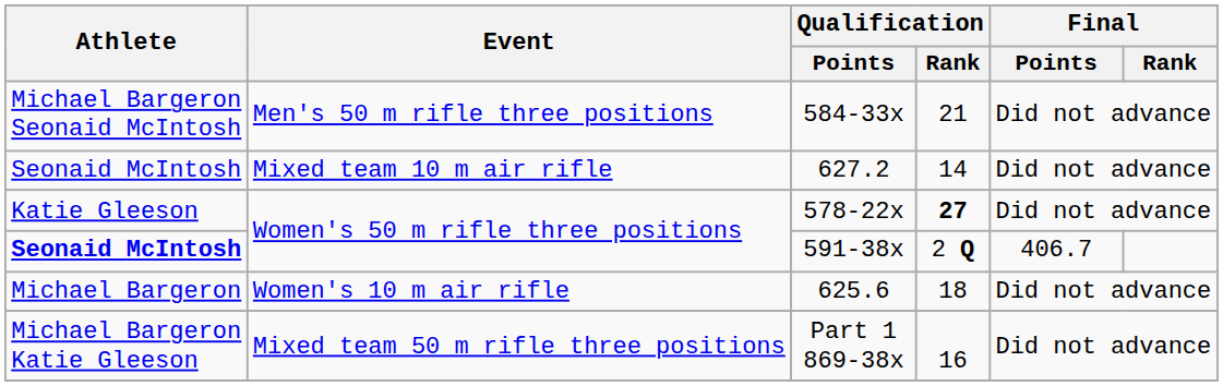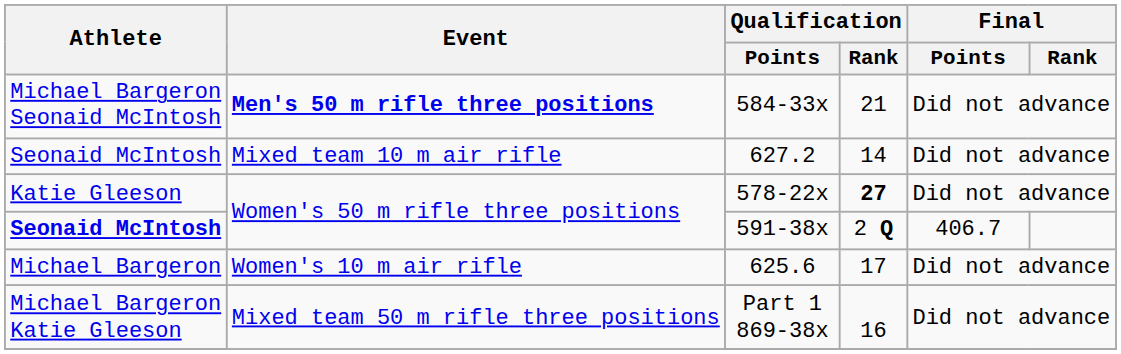584-33x | Event: normal -> bold
625.6 | Qualification / Rank: 18 -> 17
